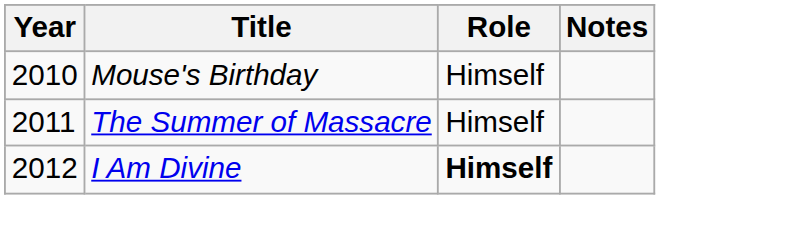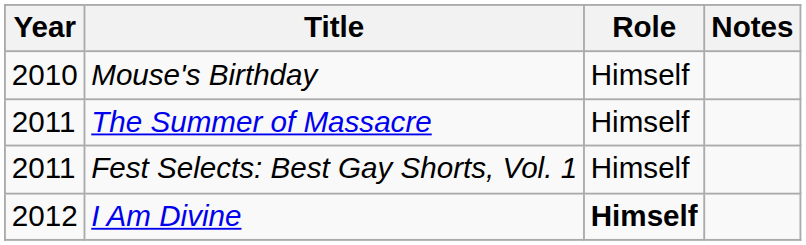+ row: 2011 | Fest Selects: Best Gay Shorts, Vol. 1 | Himself
